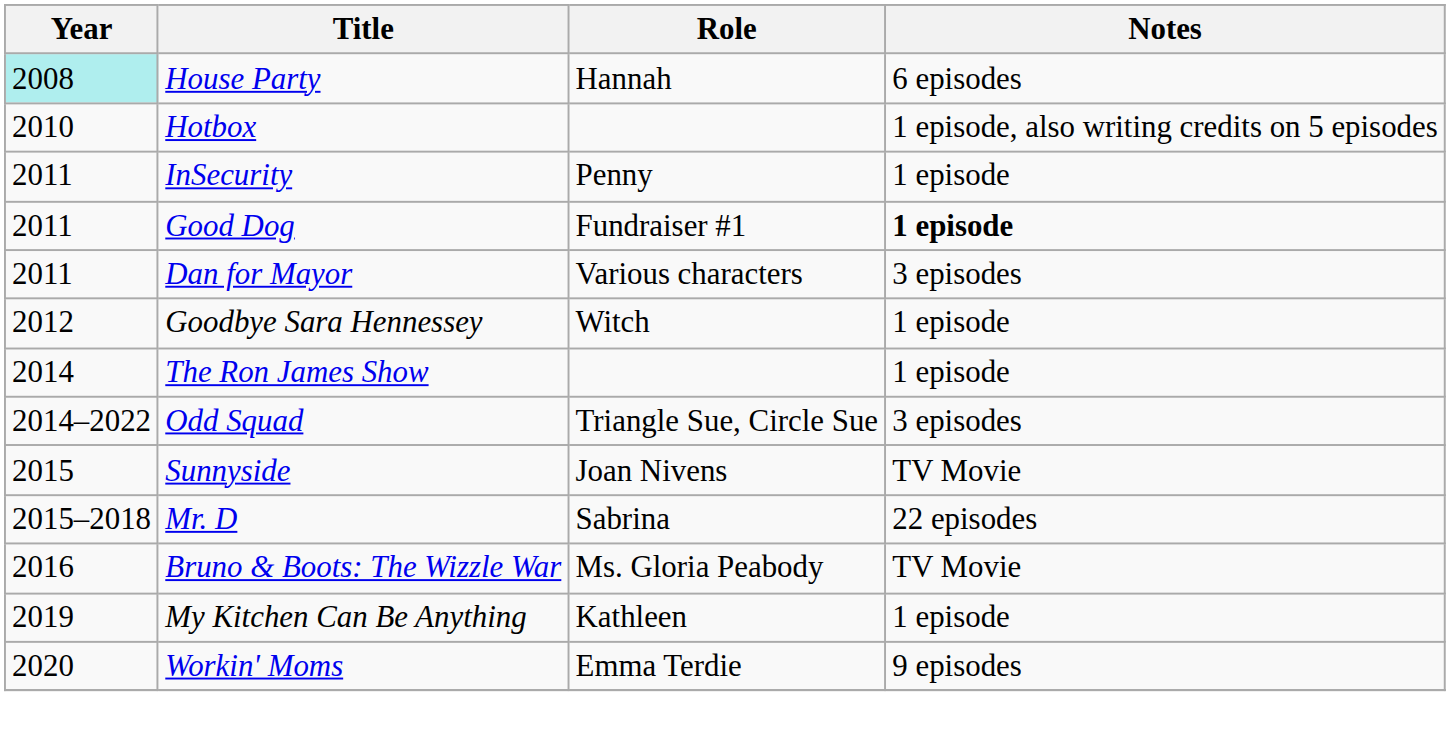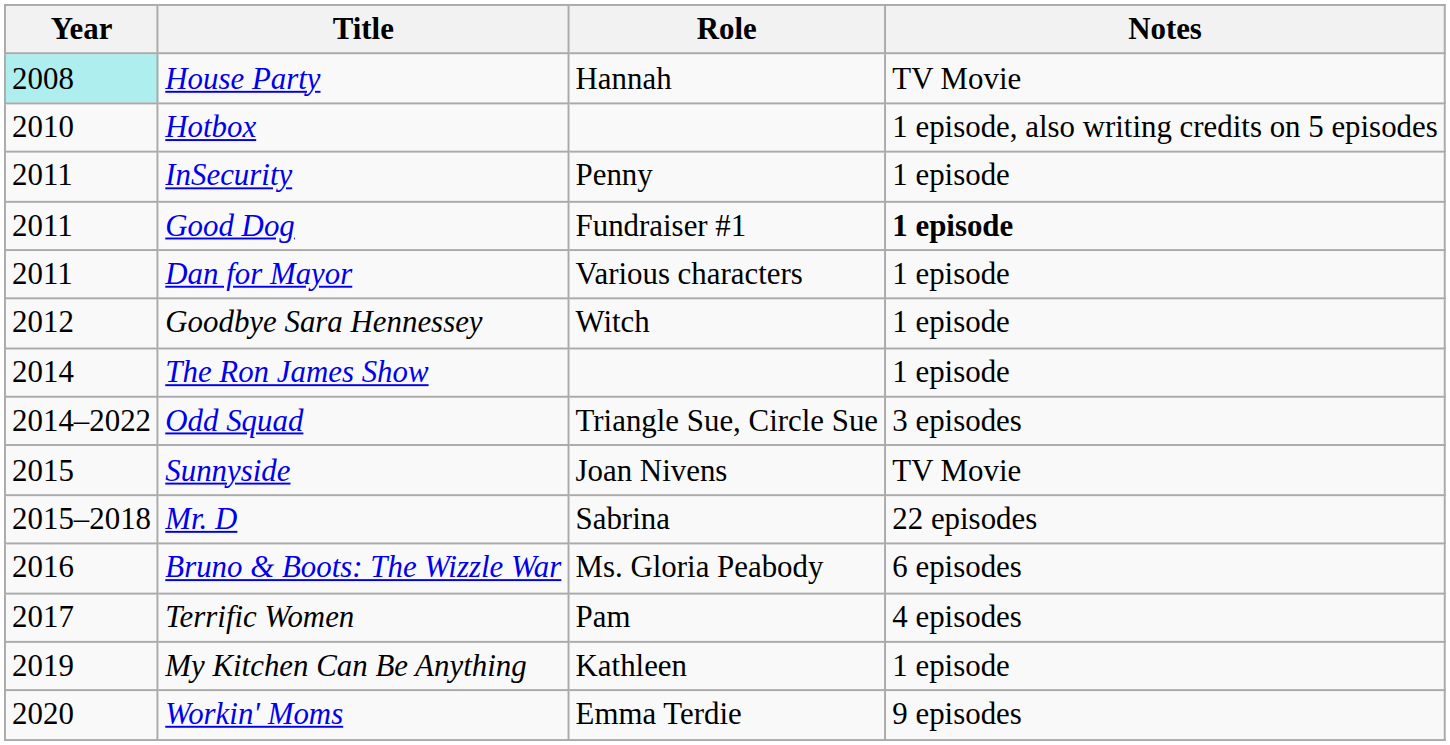House Party | Notes: 6 episodes -> TV Movie
Dan for Mayor | Notes: 3 episodes -> 1 episode
Bruno & Boots: The Wizzle War | Notes: TV Movie -> 6 episodes
+ row: 2017 | Terrific Women | Pam | 4 episodes
